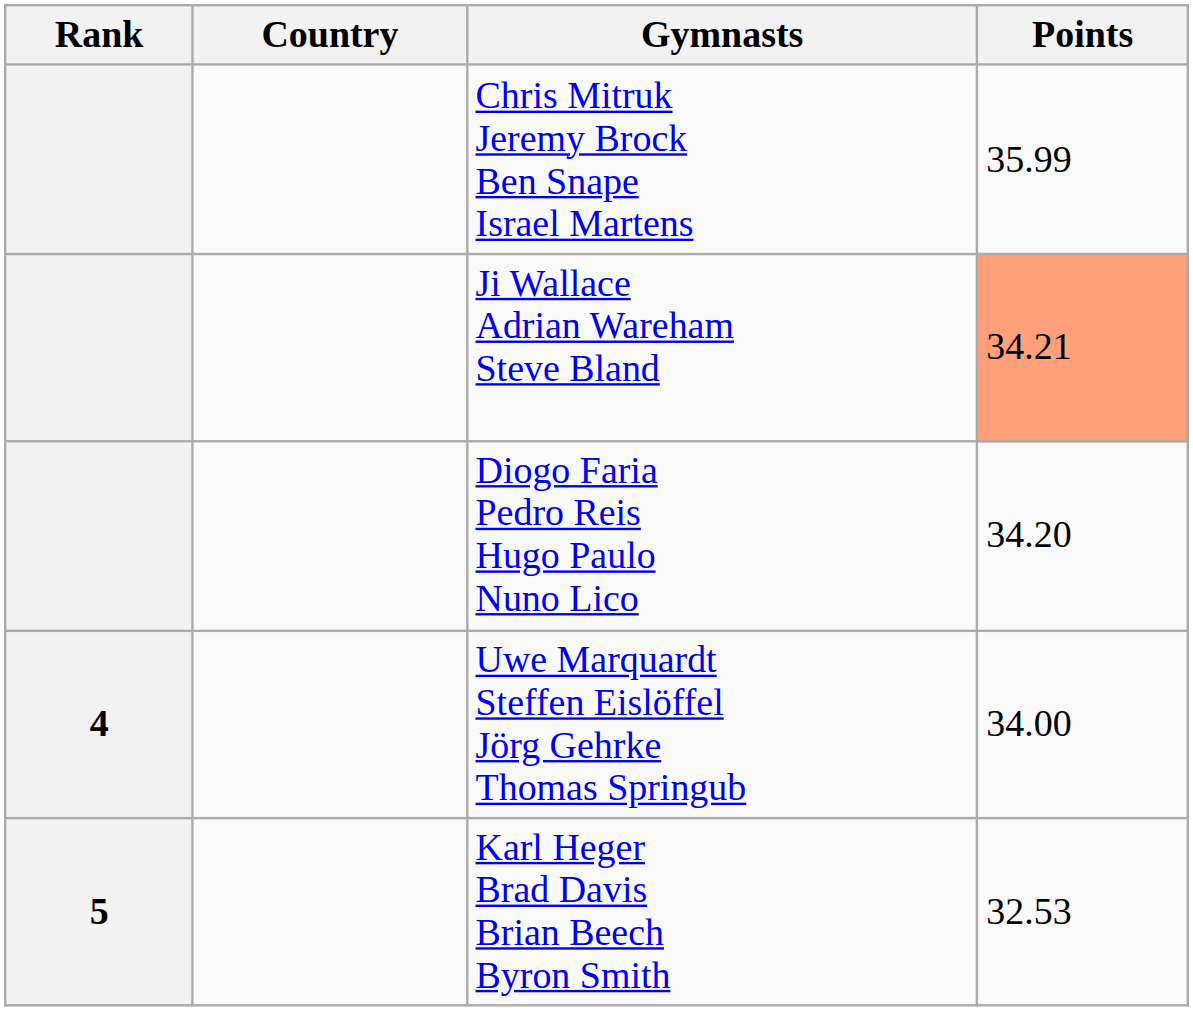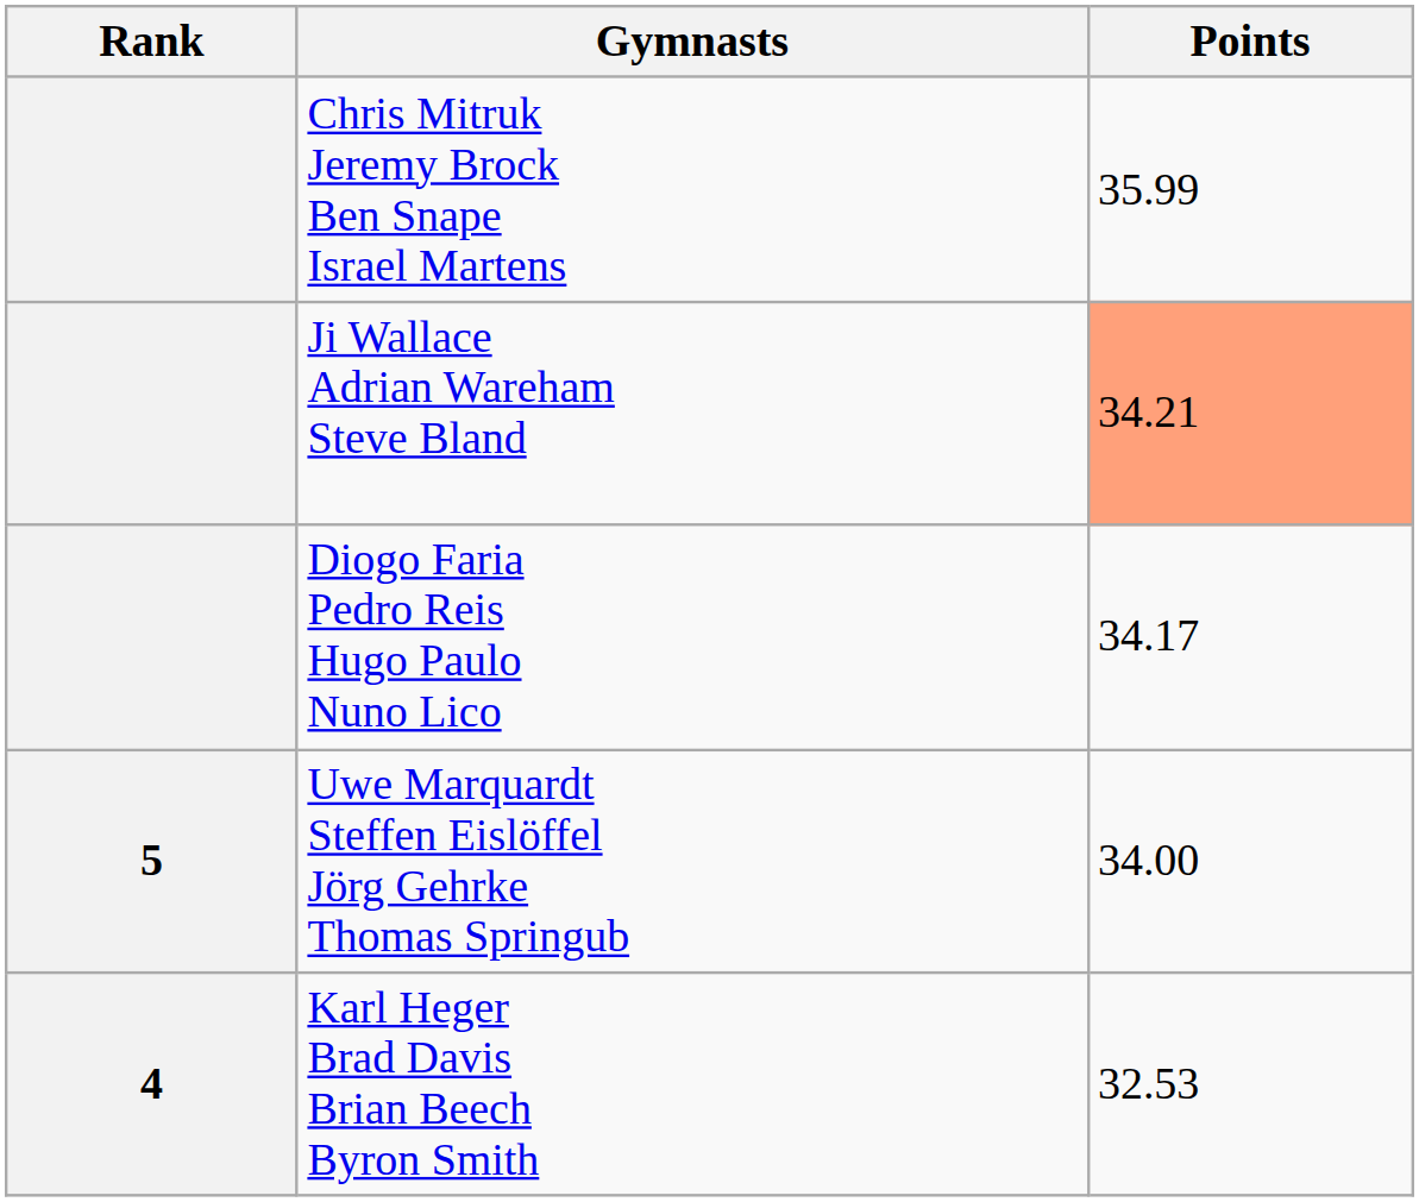- column: Country
Diogo Faria Pedro Reis Hugo Paulo Nuno Lico | Points: 34.20 -> 34.17
Uwe Marquardt Steffen Eislöffel Jörg Gehrke Thomas Springub | Rank: 4 -> 5
Karl Heger Brad Davis Brian Beech Byron Smith | Rank: 5 -> 4
